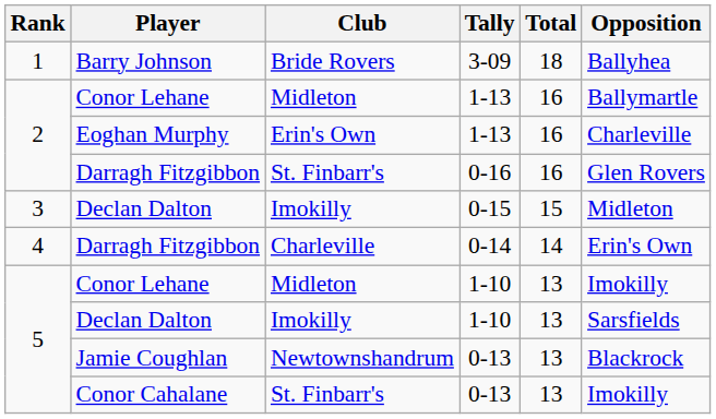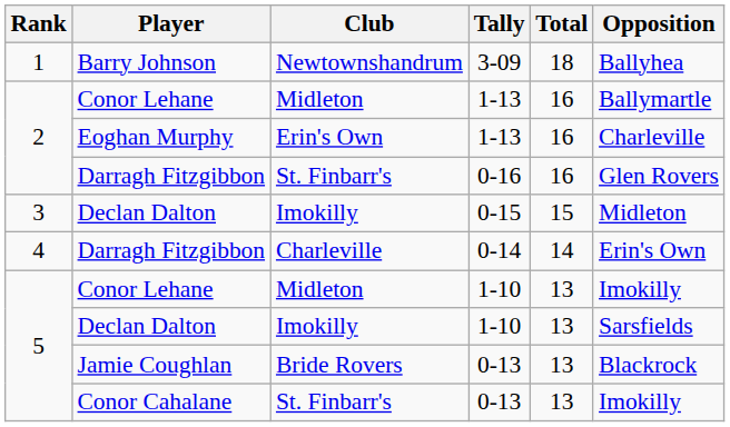Barry Johnson | Club: Bride Rovers -> Newtownshandrum
Jamie Coughlan | Club: Newtownshandrum -> Bride Rovers
